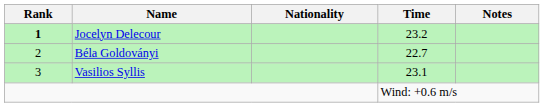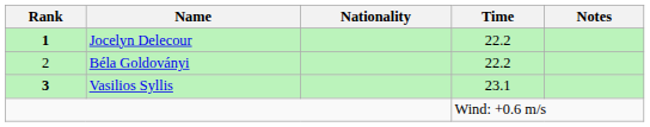Jocelyn Delecour | Time: 23.2 -> 22.2
Béla Goldoványi | Time: 22.7 -> 22.2
Vasilios Syllis | Rank: normal -> bold
